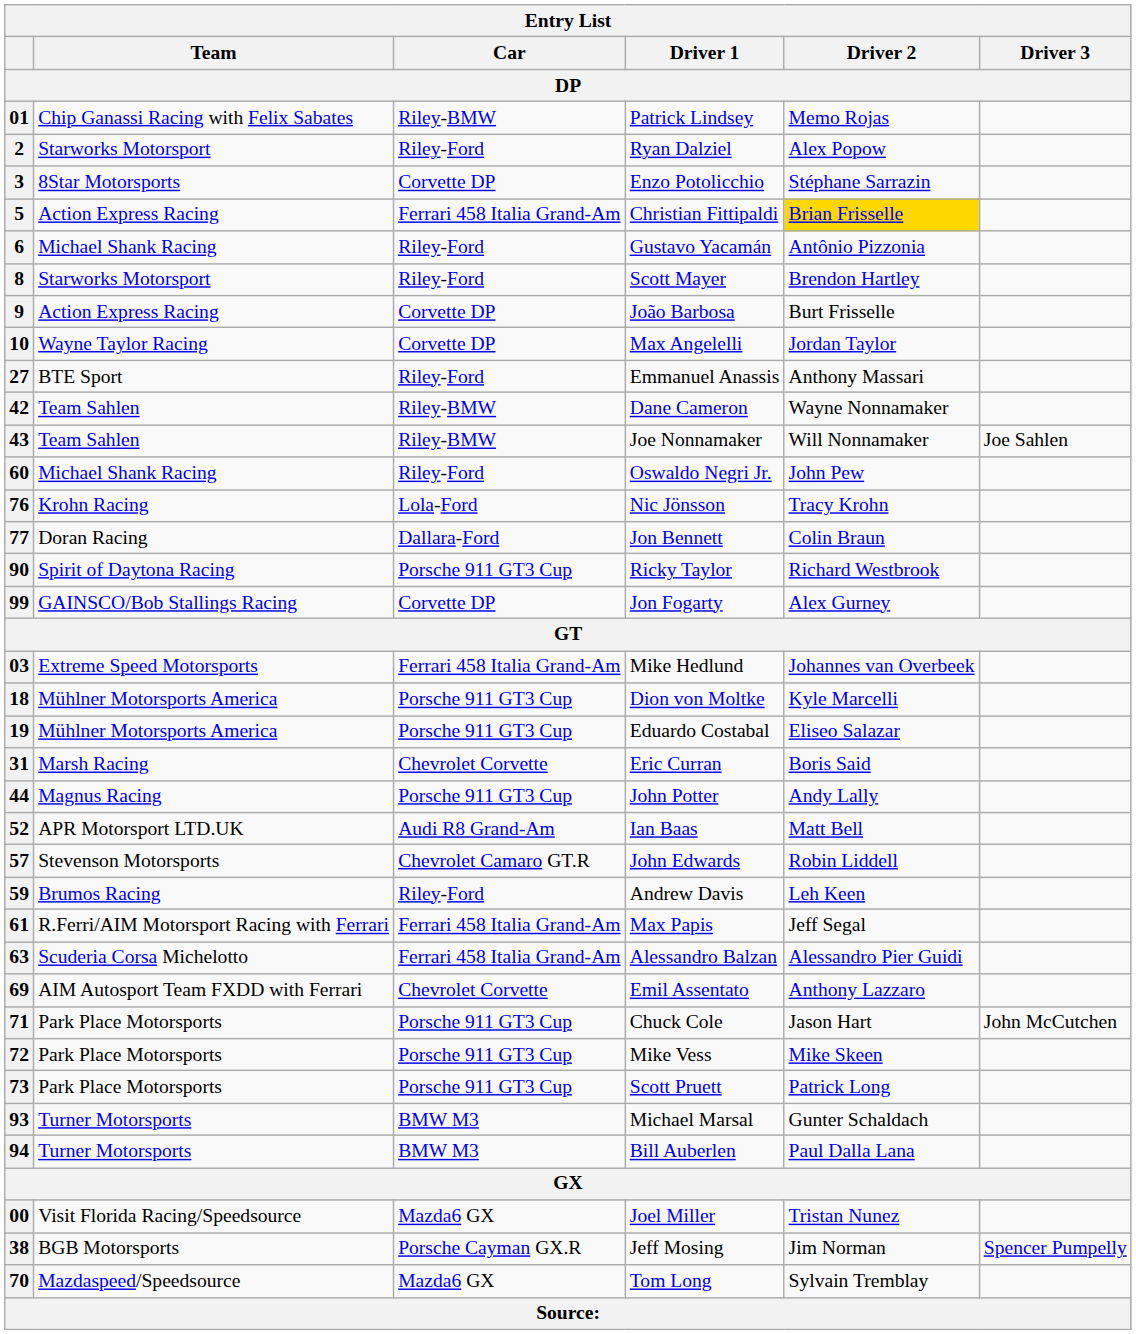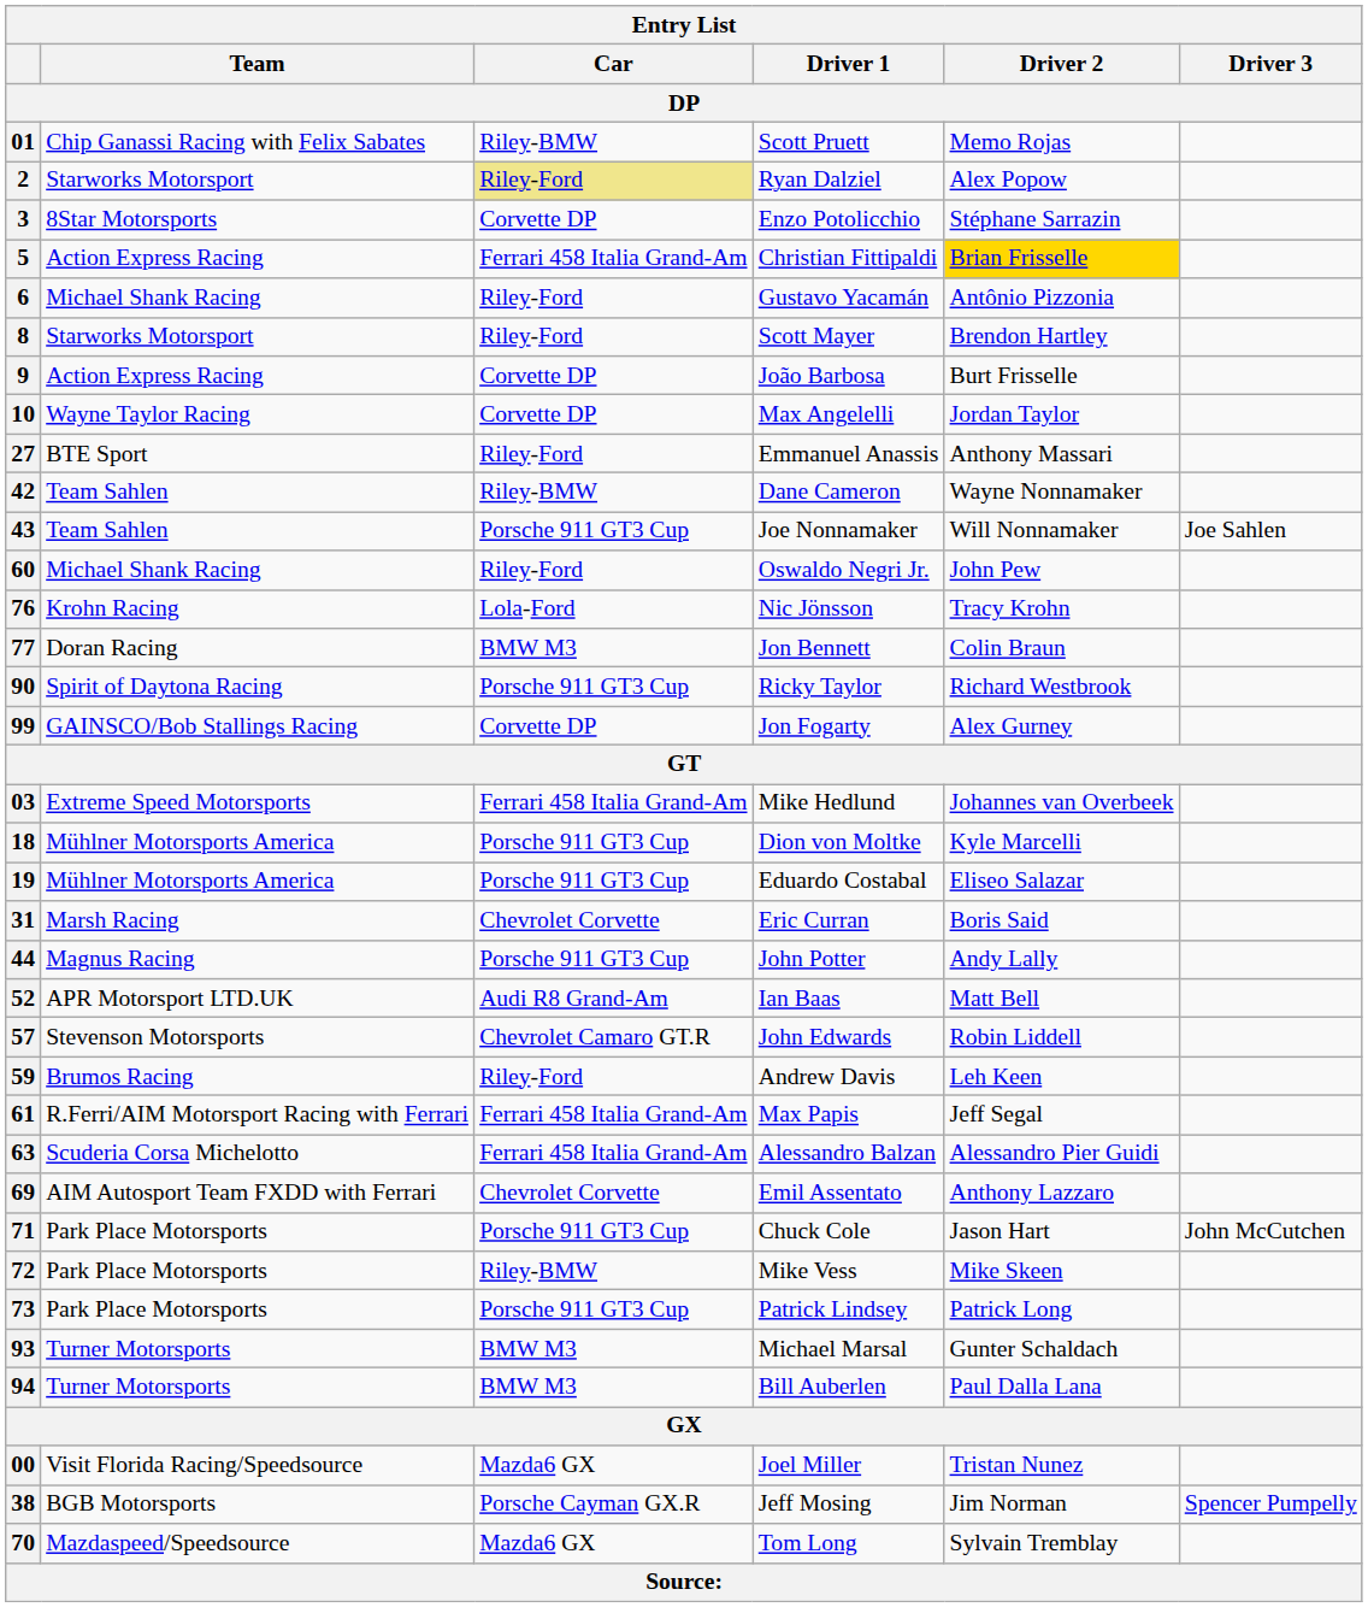01 | Driver 1 / DP: Patrick Lindsey -> Scott Pruett
2 | Car / DP: no background -> khaki background
43 | Car / DP: Riley-BMW -> Porsche 911 GT3 Cup
77 | Car / DP: Dallara-Ford -> BMW M3
72 | Car / DP: Porsche 911 GT3 Cup -> Riley-BMW
73 | Driver 1 / DP: Scott Pruett -> Patrick Lindsey
